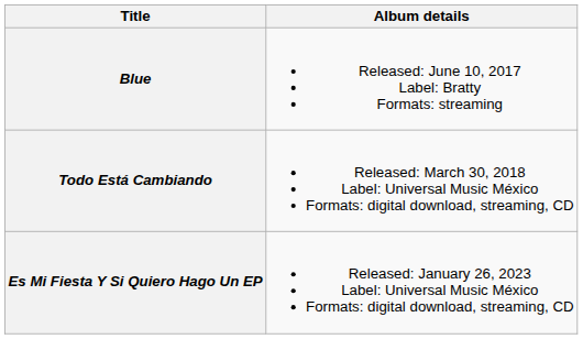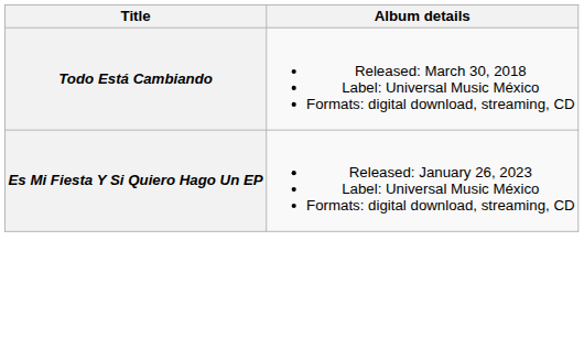- row: Blue | Released: June 10, 2017 Label: Bratty Formats: streaming
